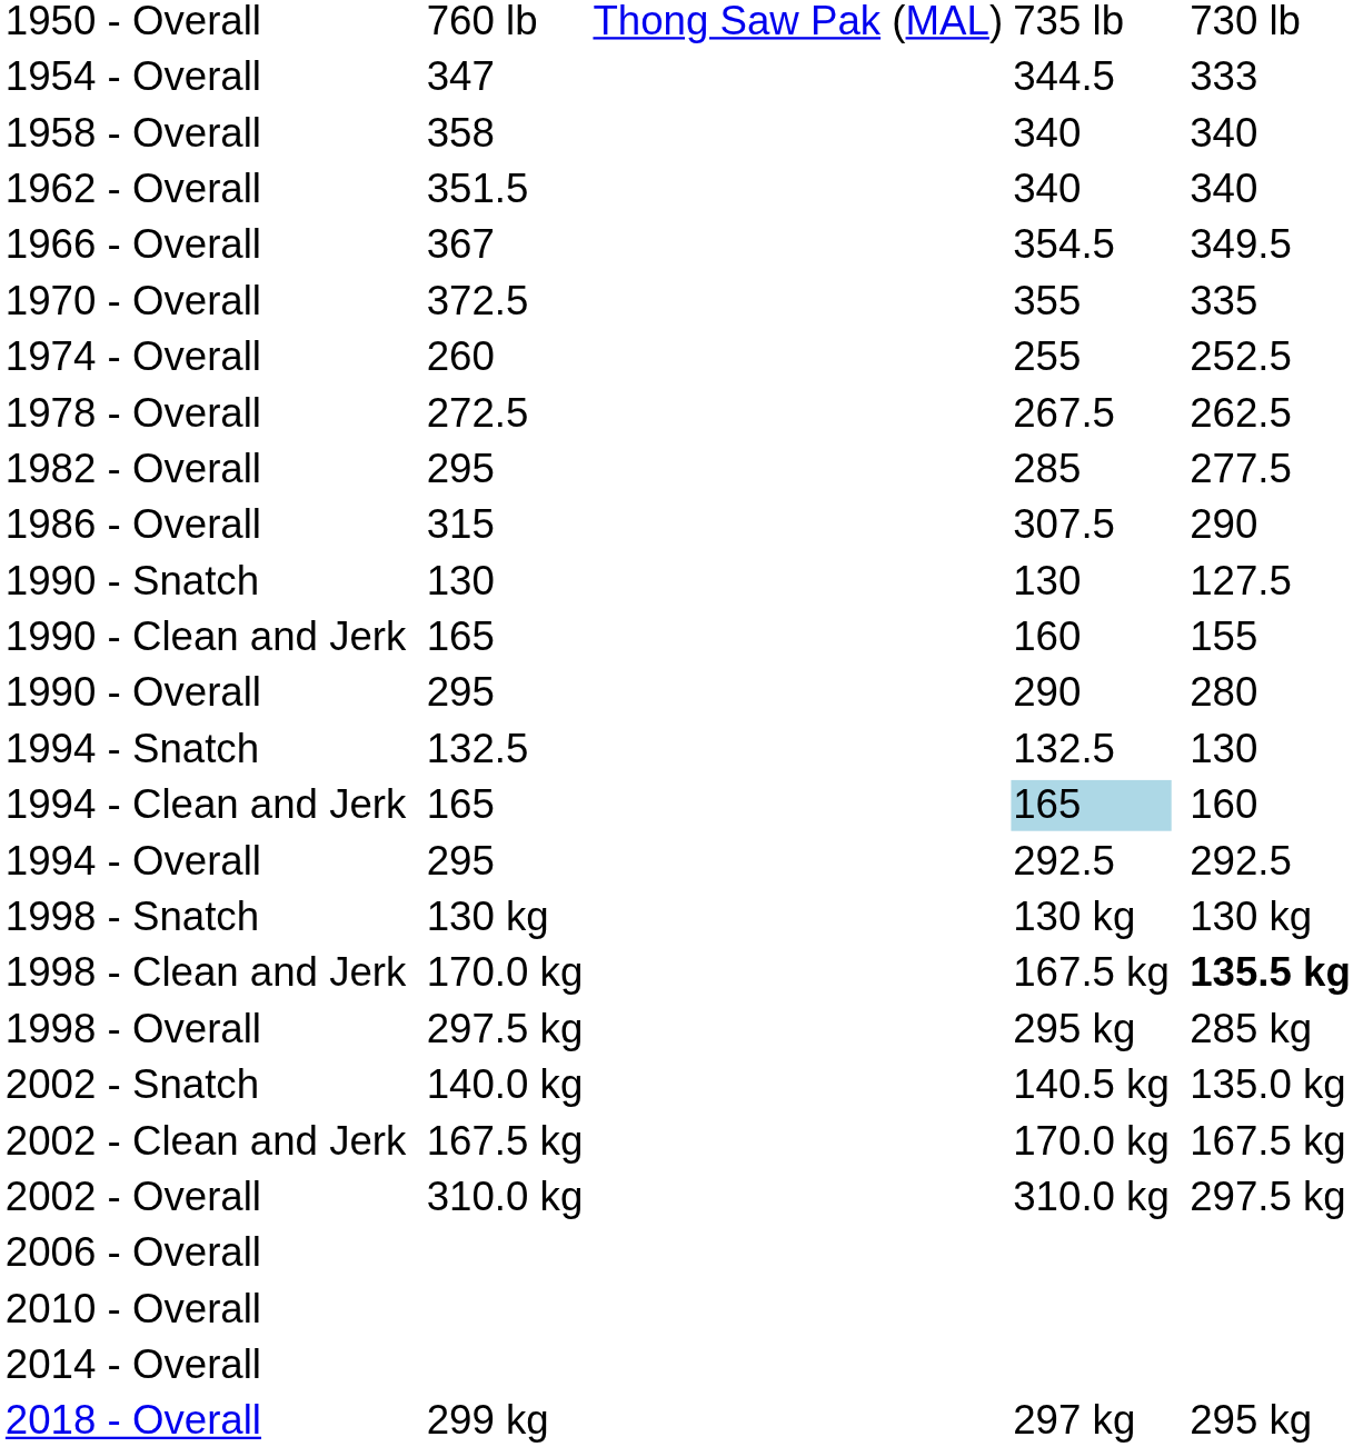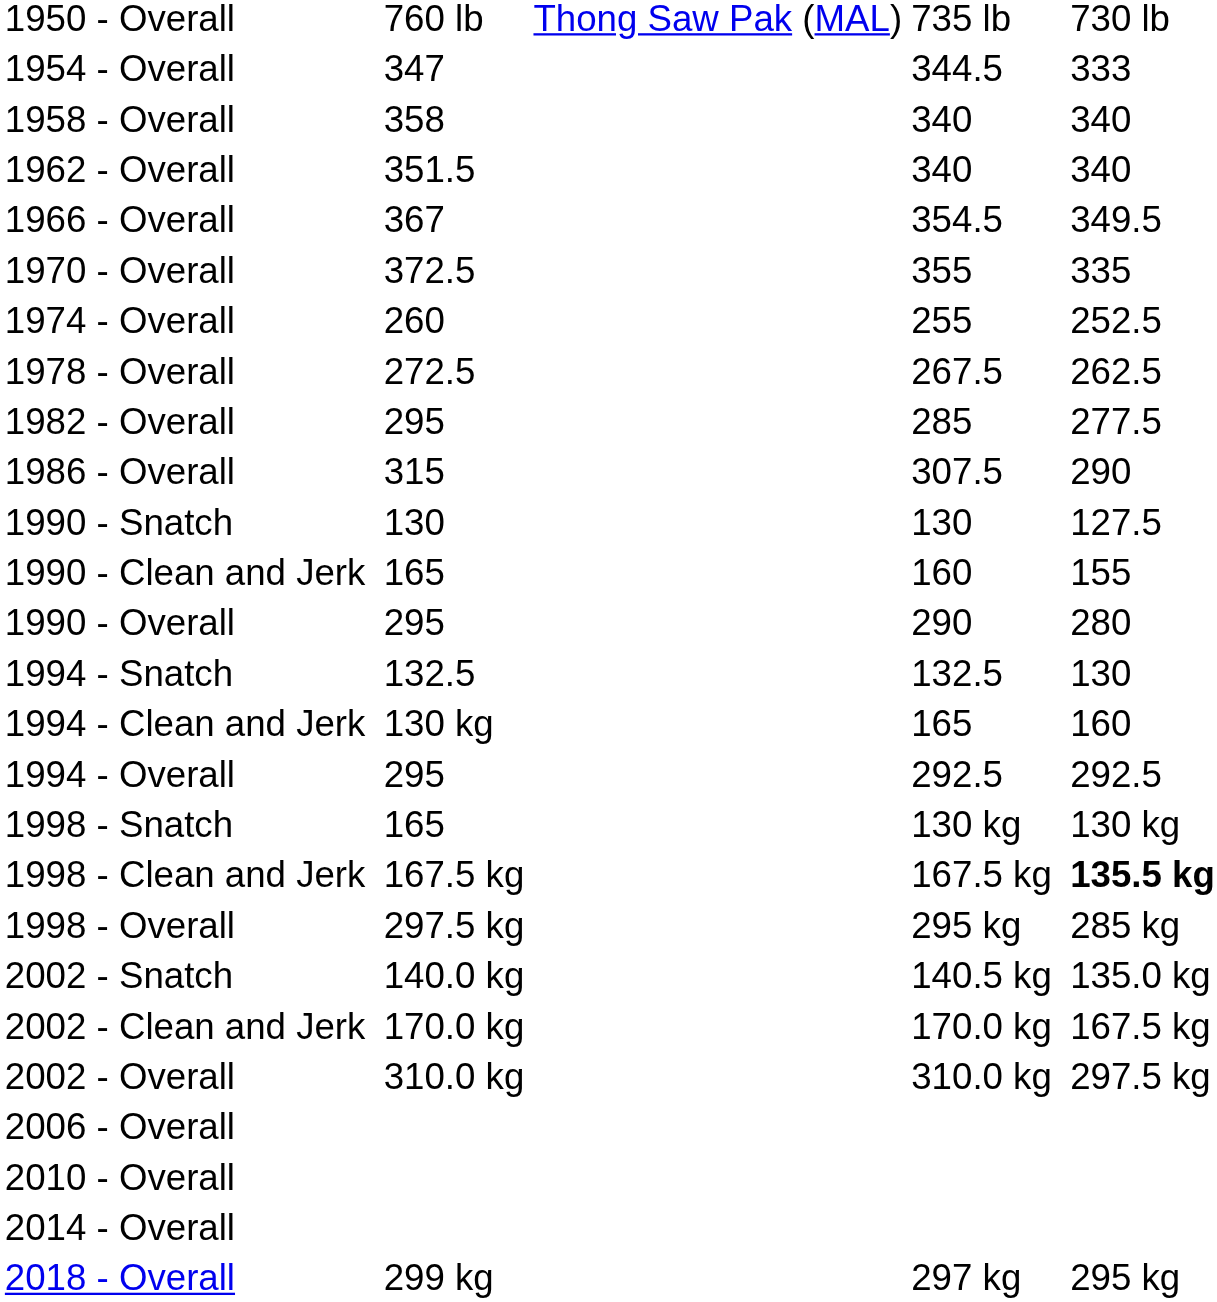1994 - Clean and Jerk | column 3: 165 -> 130 kg
1994 - Clean and Jerk | column 5: lightblue background -> no background
1998 - Snatch | column 3: 130 kg -> 165
1998 - Clean and Jerk | column 3: 170.0 kg -> 167.5 kg
2002 - Clean and Jerk | column 3: 167.5 kg -> 170.0 kg
